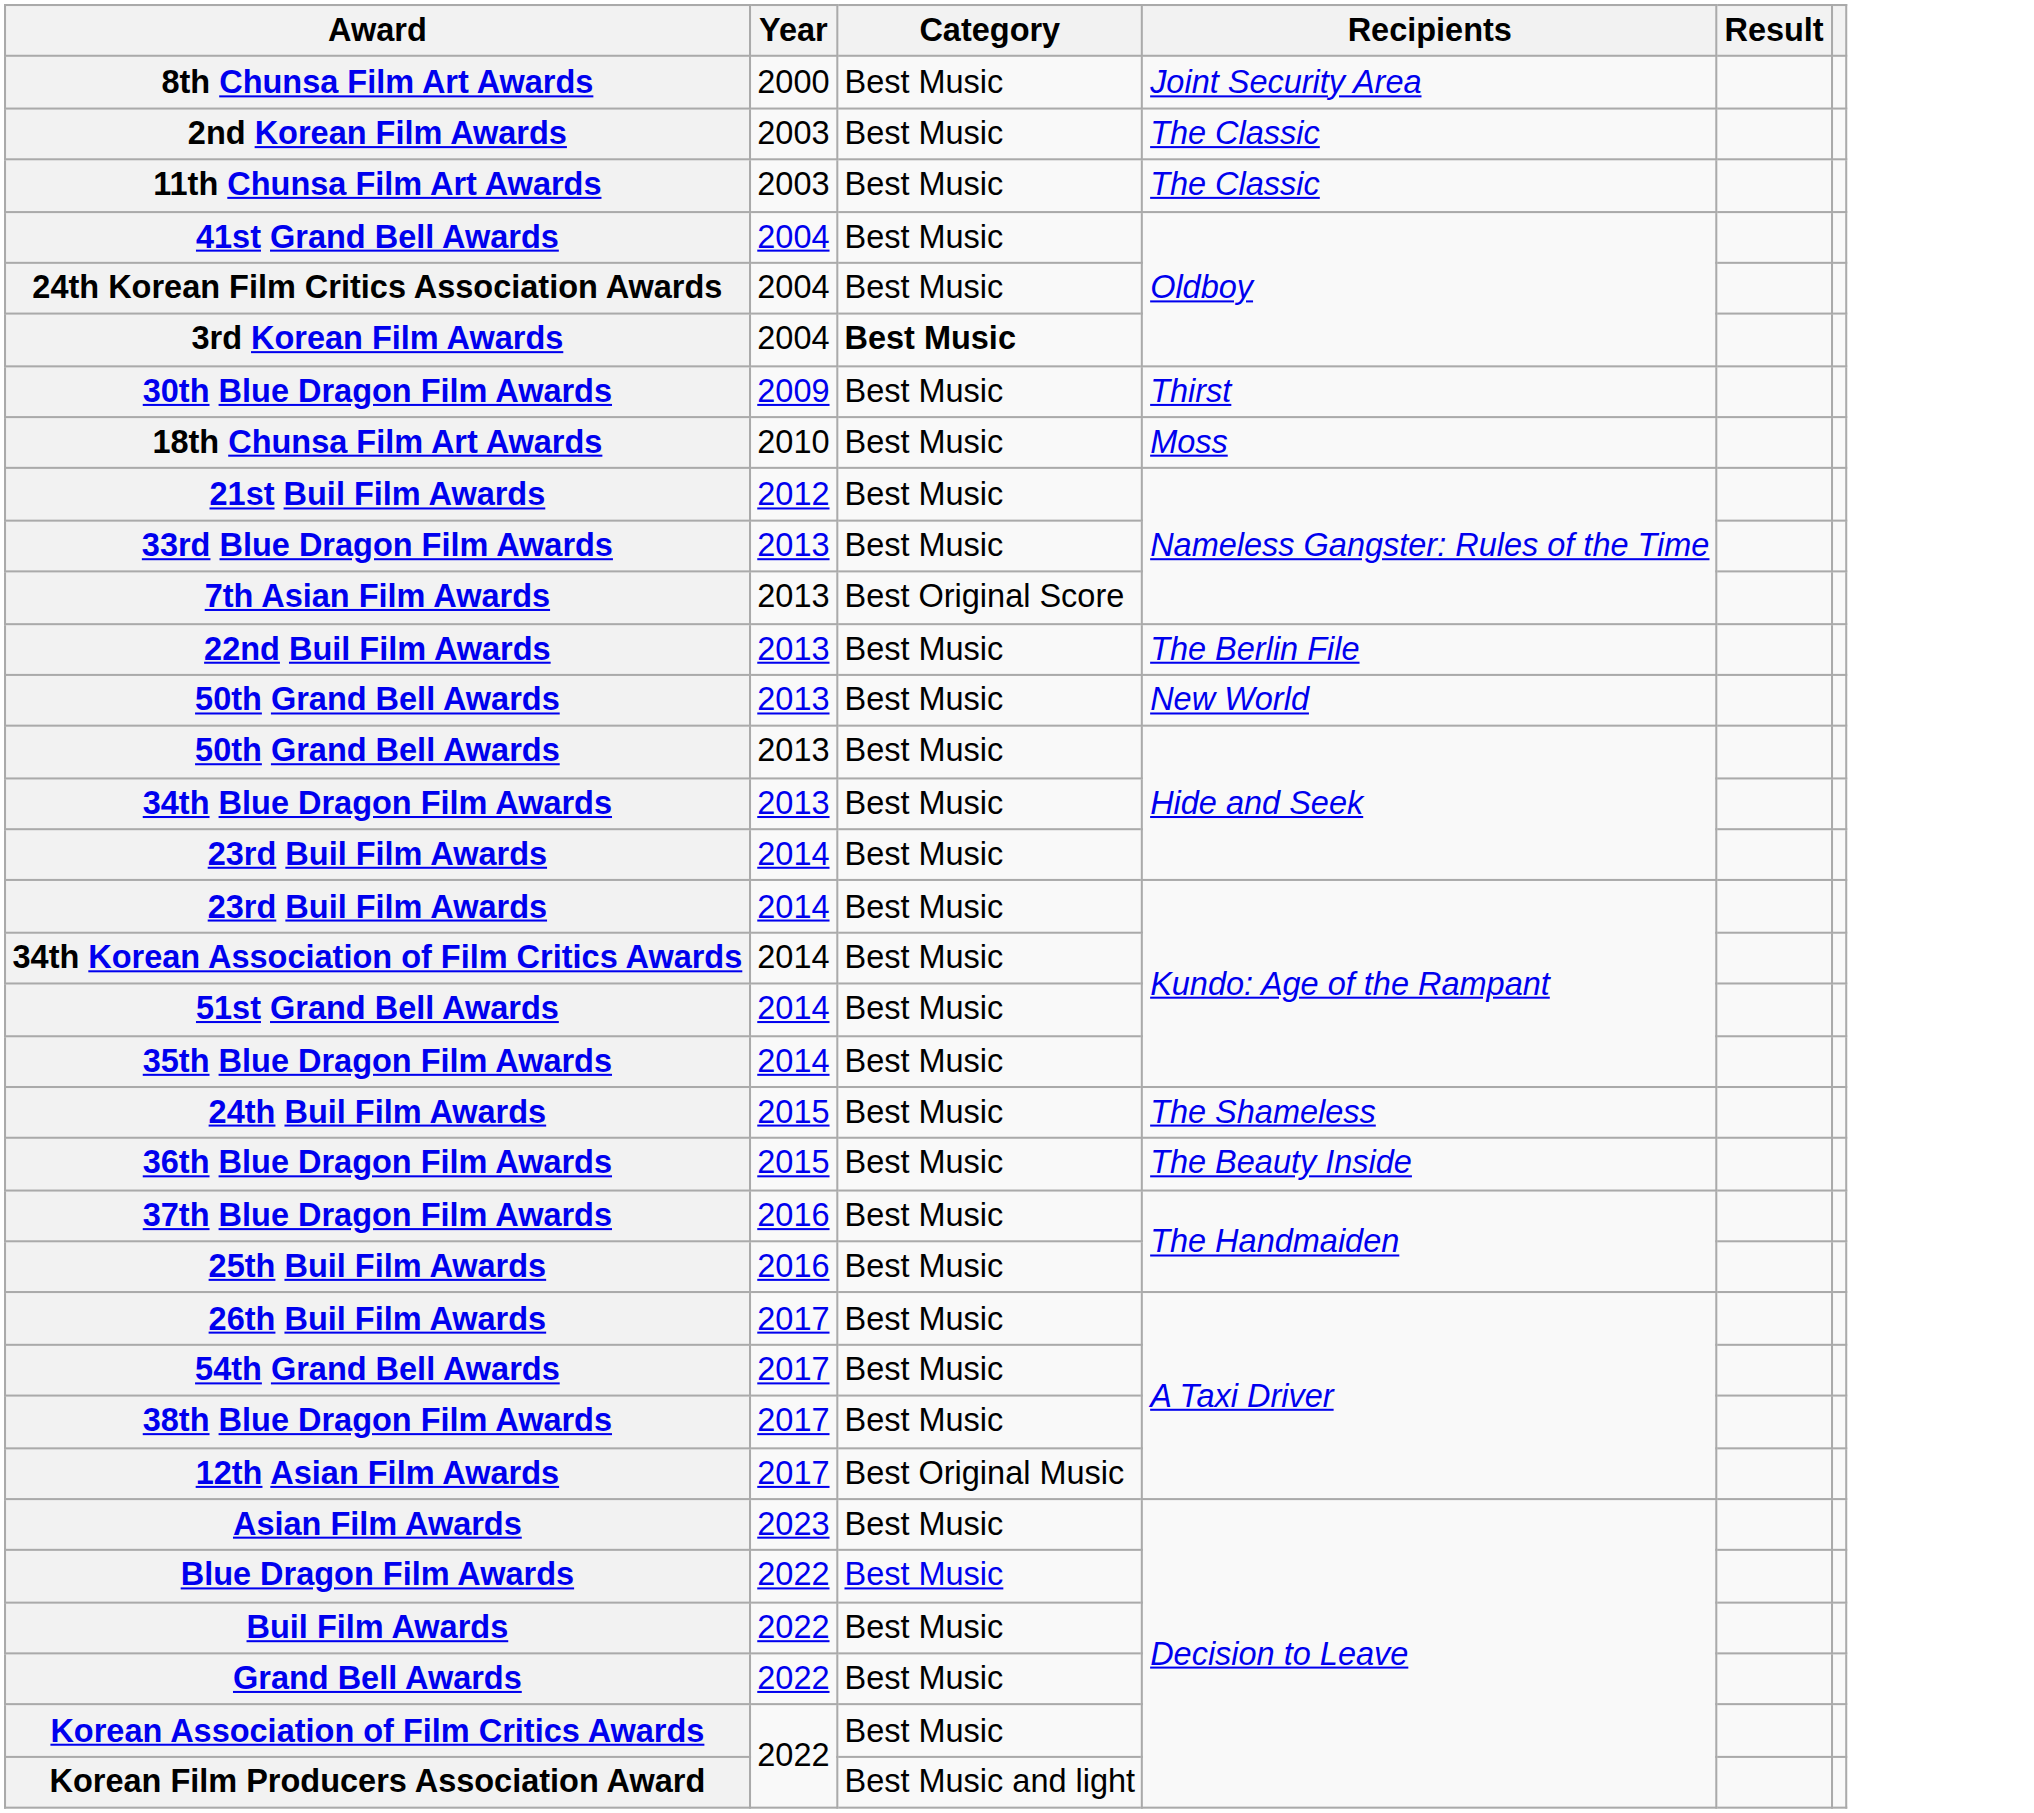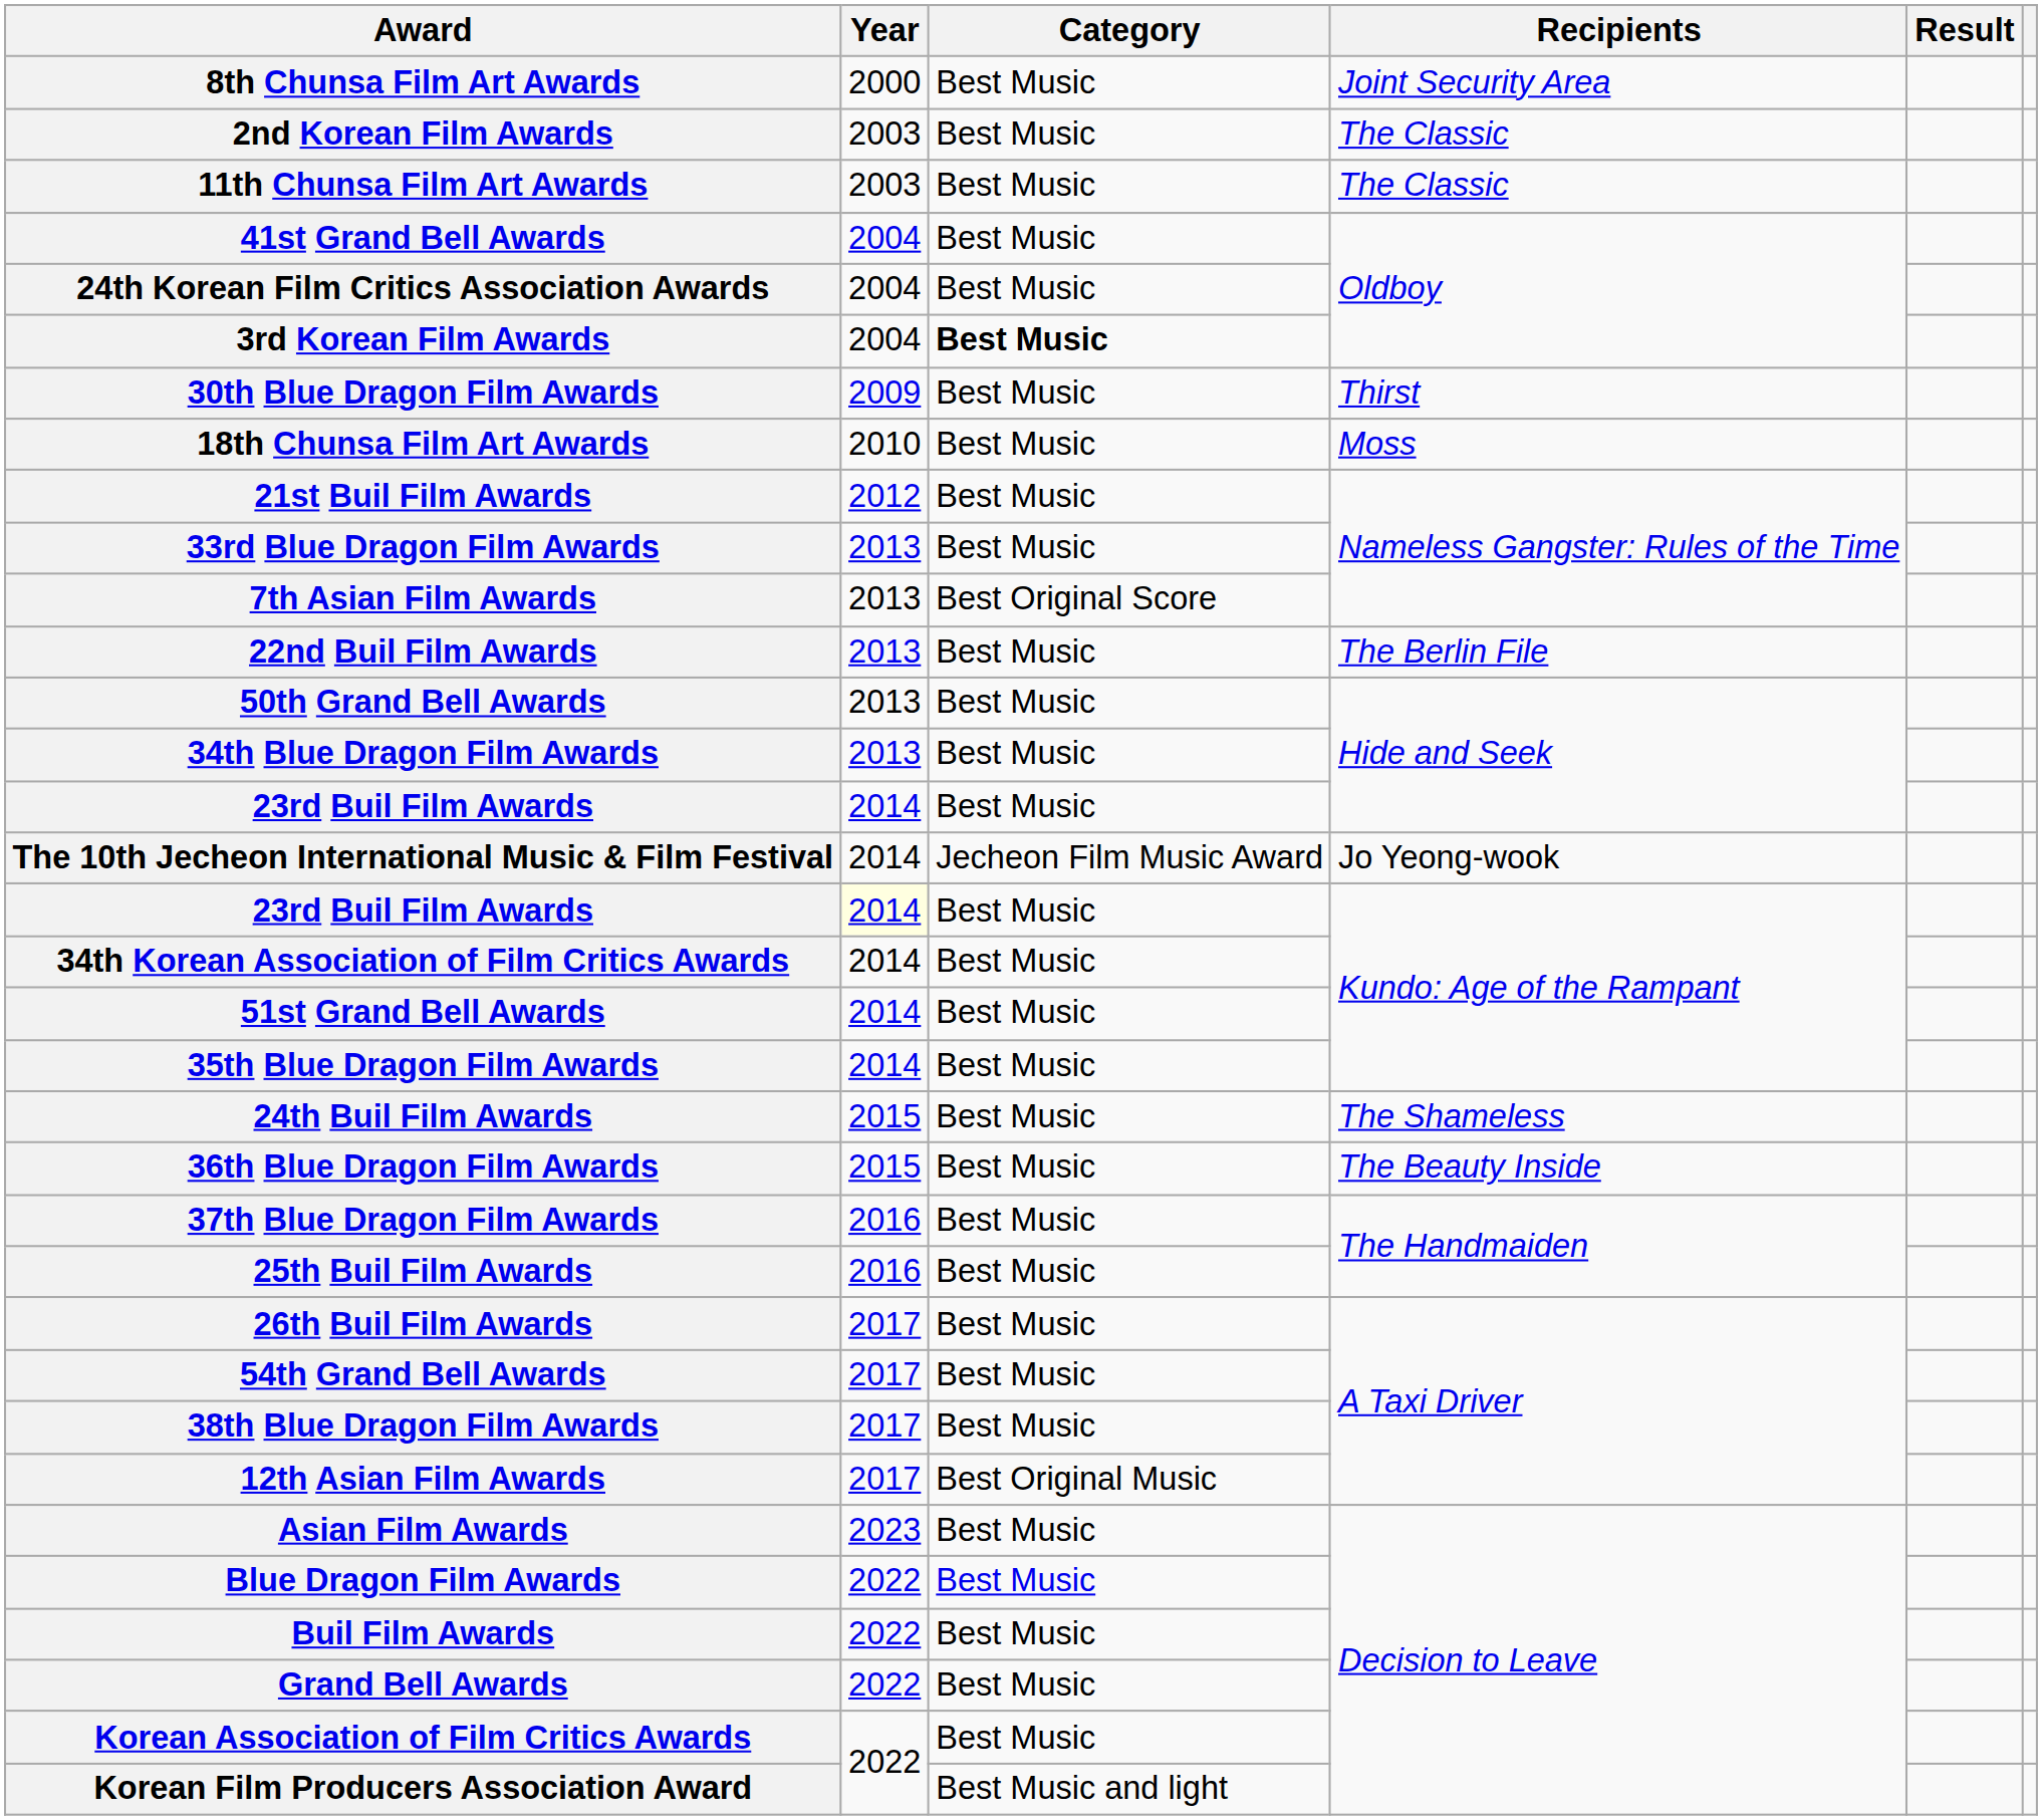- row: 50th Grand Bell Awards | 2013 | Best Music | New World
+ row: The 10th Jecheon International Music & Film Festival | 2014 | Jecheon Film Music Award | Jo Yeong-wook
23rd Buil Film Awards / Kundo: Age of the Rampant | Year: no background -> lightyellow background
